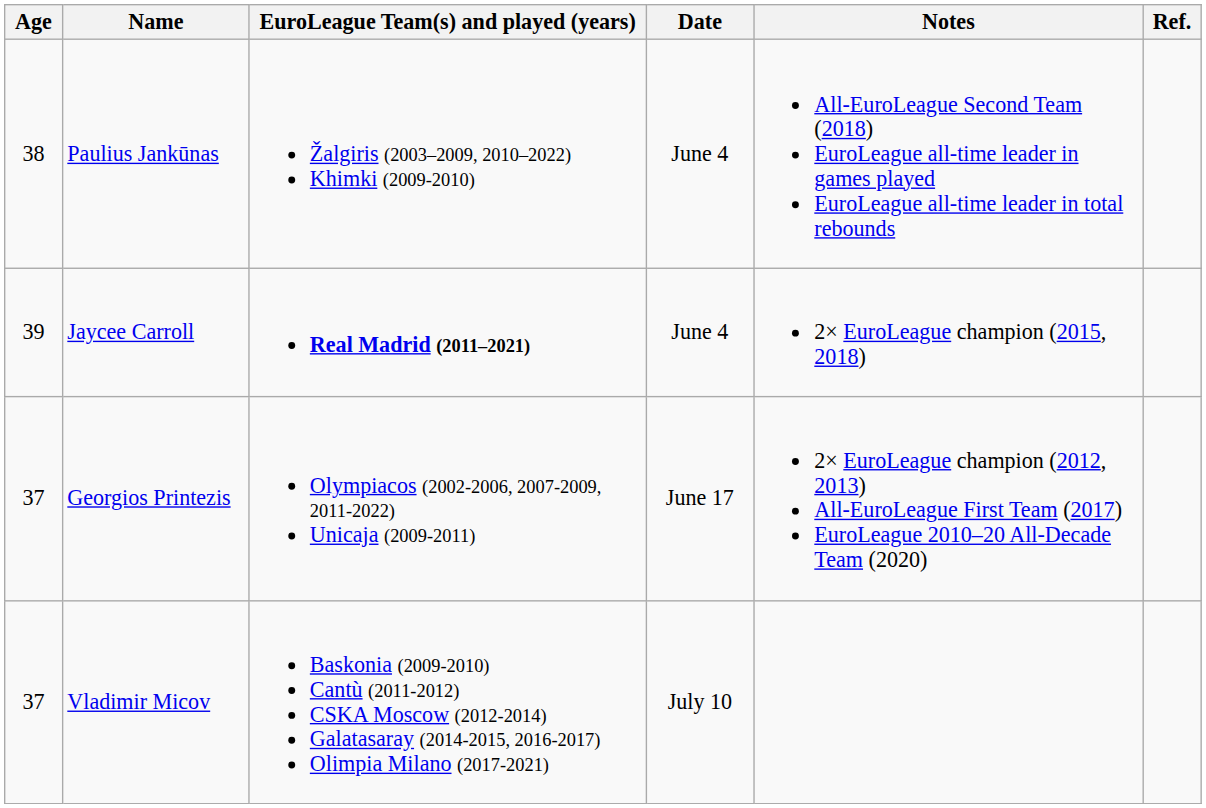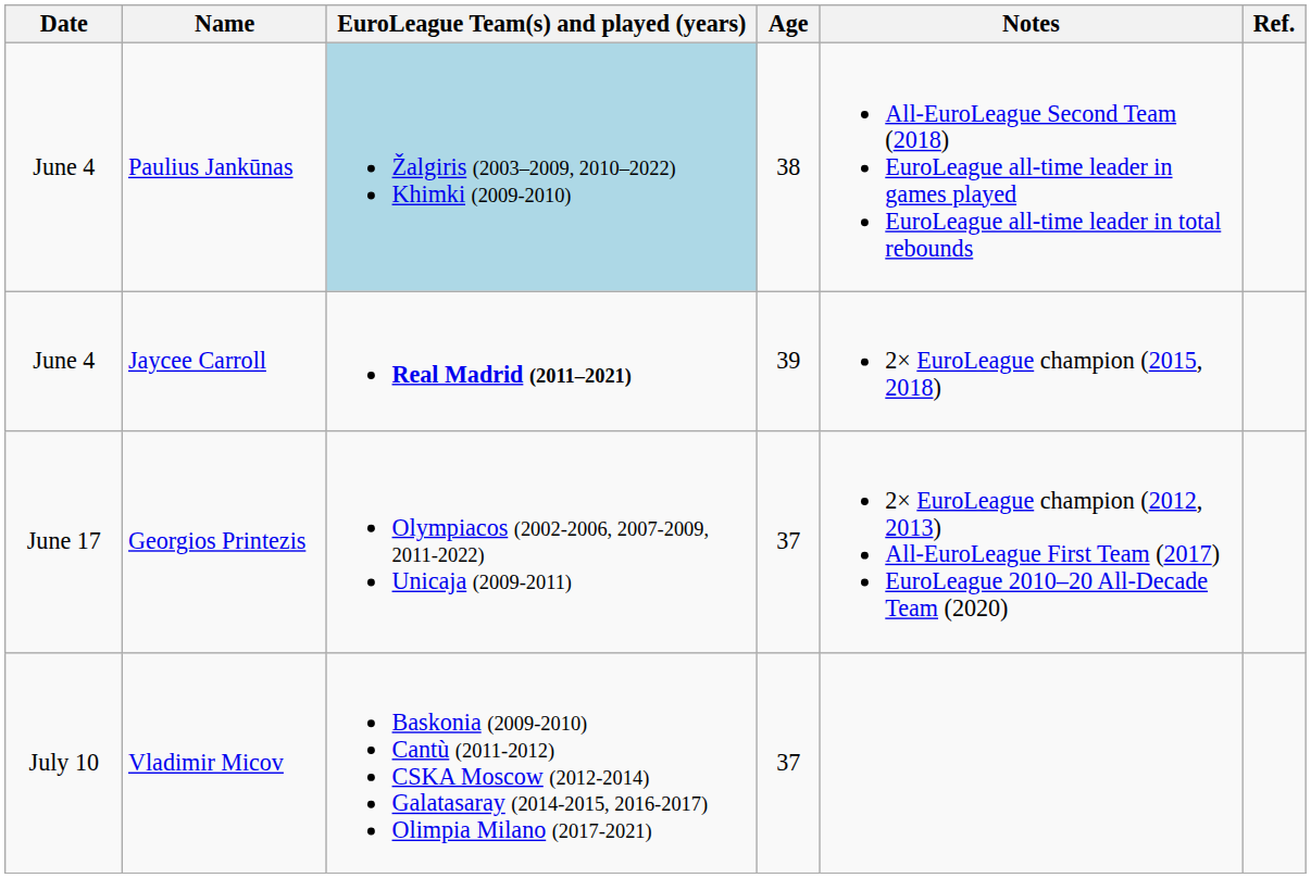columns swapped: Date <-> Age
Paulius Jankūnas | EuroLeague Team(s) and played (years): no background -> lightblue background
